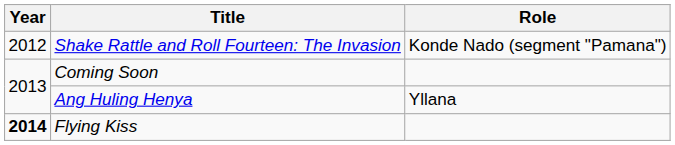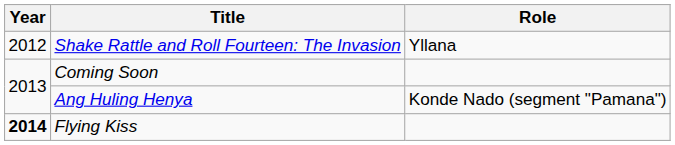Shake Rattle and Roll Fourteen: The Invasion | Role: Konde Nado (segment "Pamana") -> Yllana
Ang Huling Henya | Role: Yllana -> Konde Nado (segment "Pamana")
